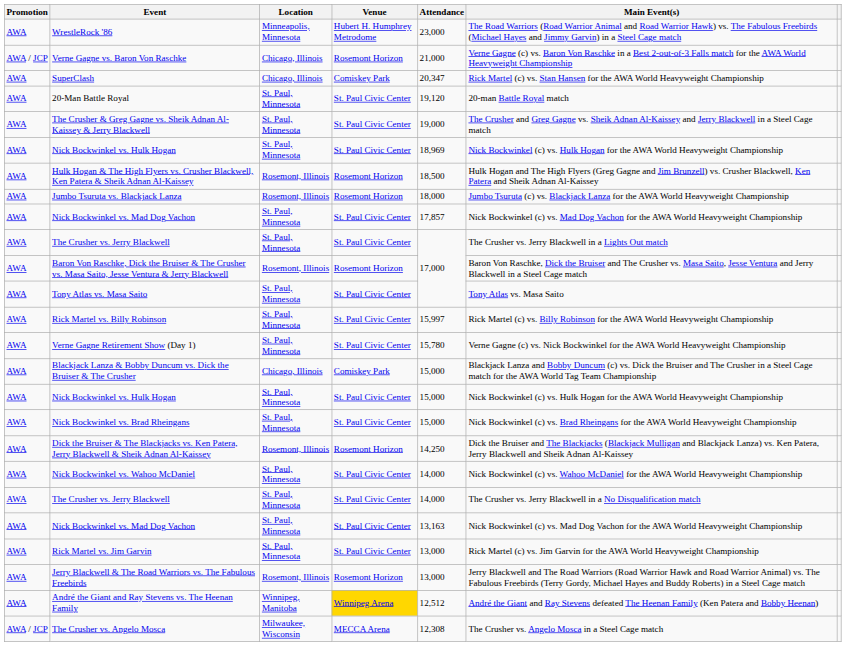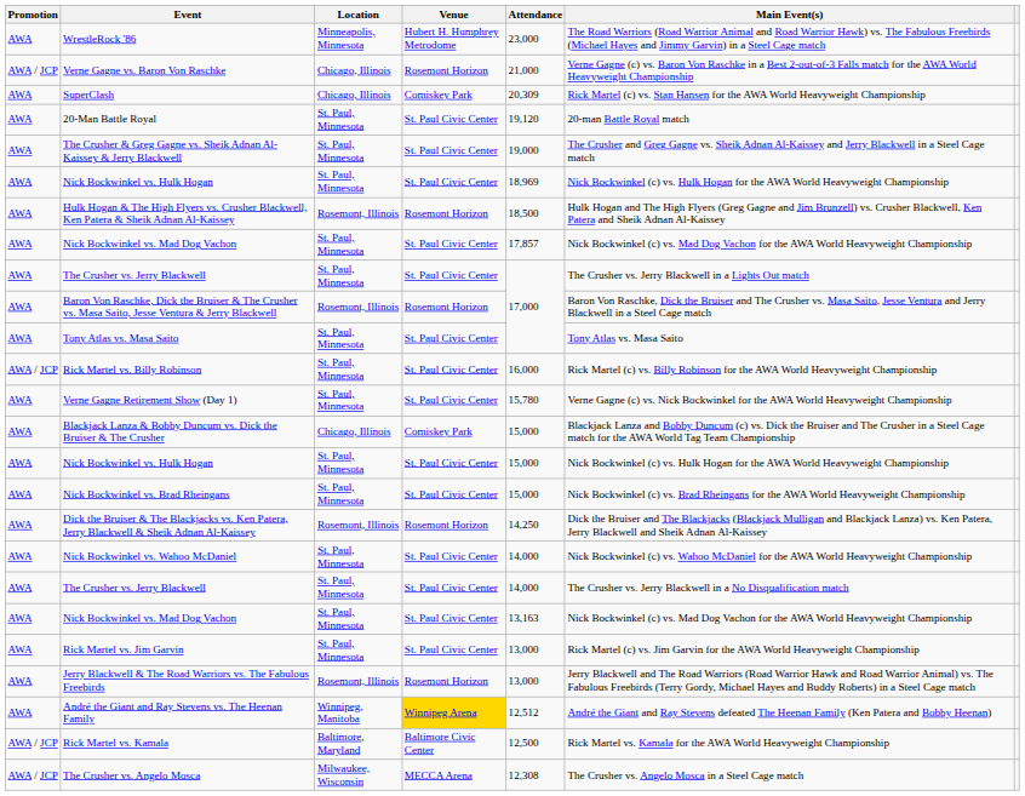SuperClash | Attendance: 20,347 -> 20,309
- row: AWA | Jumbo Tsuruta vs. Blackjack Lanza | Rosemont, Illinois | Rosemont Horizon | 18,000 | Jumbo Tsuruta (c) vs. Blackjack Lanza for the AWA World Heavyweight Championship
Rick Martel vs. Billy Robinson | Promotion: AWA -> AWA / JCP
Rick Martel vs. Billy Robinson | Attendance: 15,997 -> 16,000
+ row: AWA / JCP | Rick Martel vs. Kamala | Baltimore, Maryland | Baltimore Civic Center | 12,500 | Rick Martel vs. Kamala for the AWA World Heavyweight Championship
